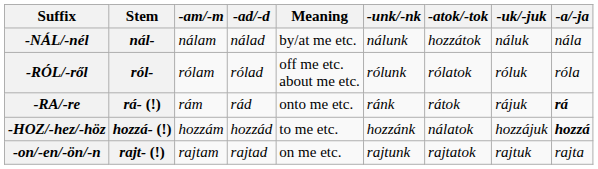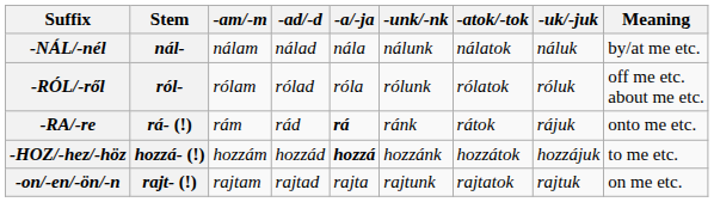columns swapped: -a/-ja <-> Meaning
-NÁL/-nél | -atok/-tok: hozzátok -> nálatok
-HOZ/-hez/-höz | -atok/-tok: nálatok -> hozzátok
